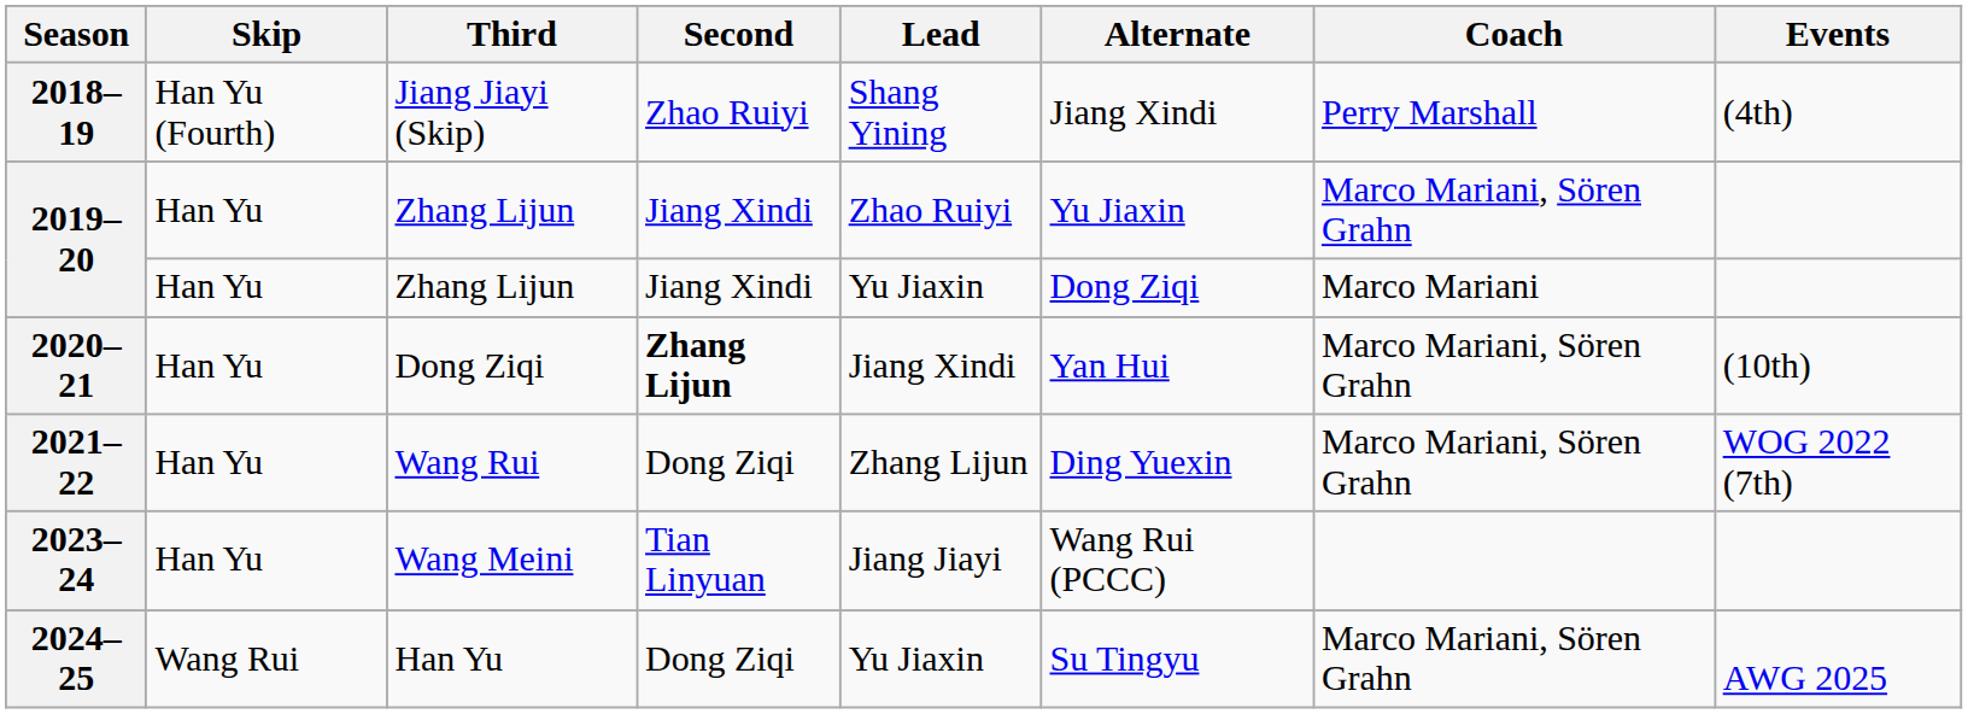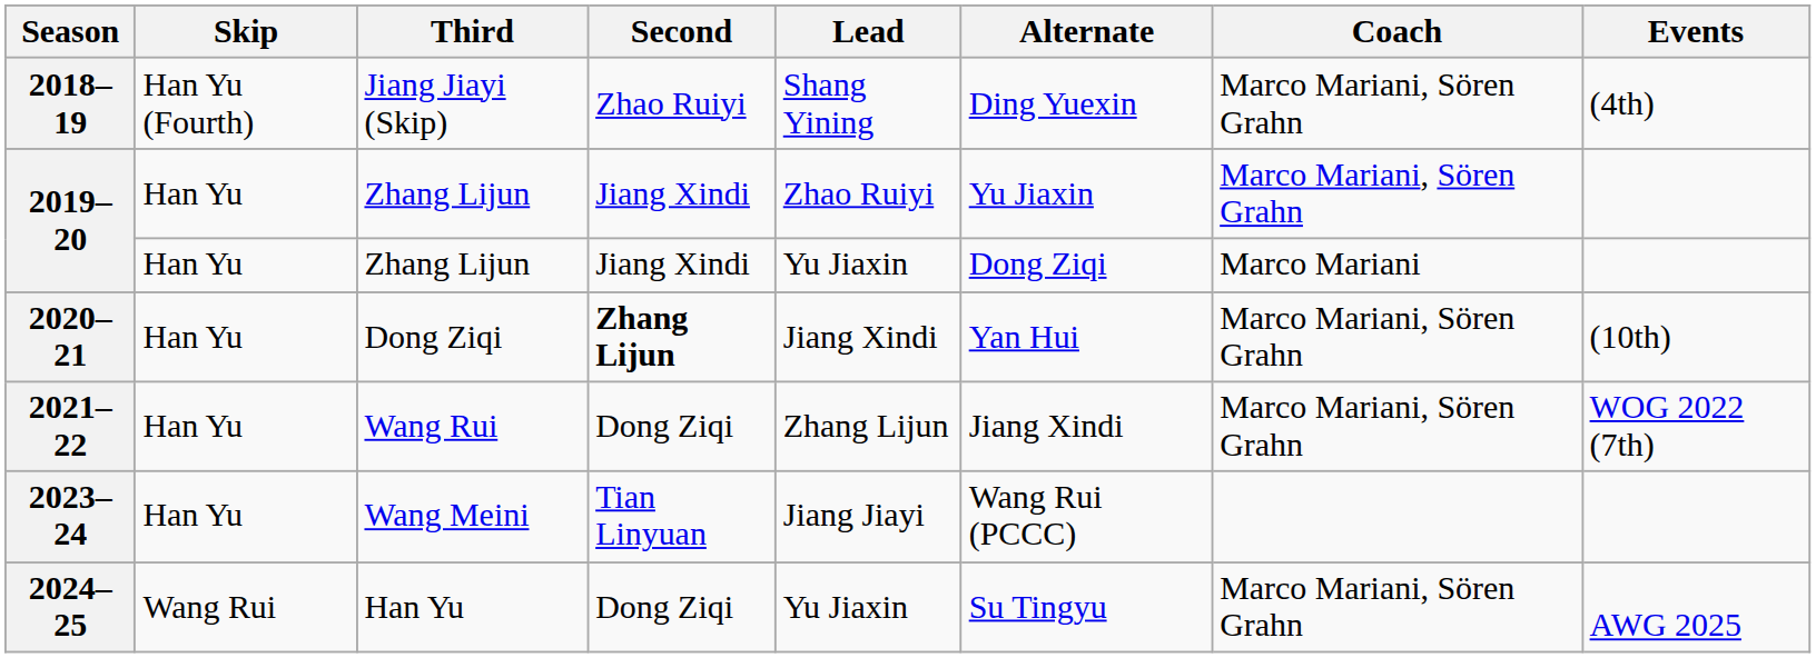2018–19 | Alternate: Jiang Xindi -> Ding Yuexin
2018–19 | Coach: Perry Marshall -> Marco Mariani, Sören Grahn
2021–22 | Alternate: Ding Yuexin -> Jiang Xindi
